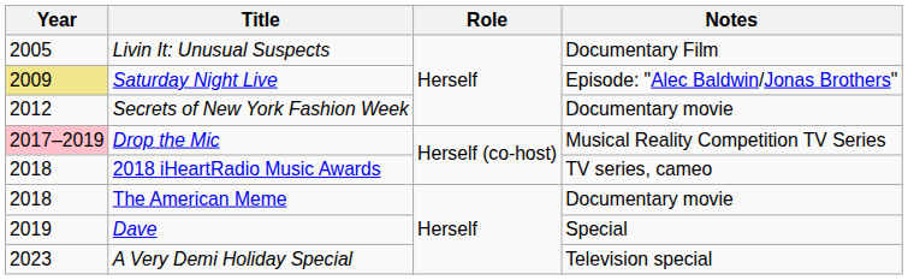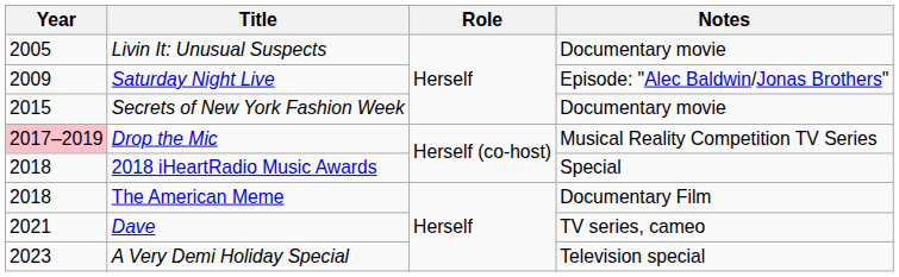Livin It: Unusual Suspects | Notes: Documentary Film -> Documentary movie
Saturday Night Live | Year: khaki background -> no background
Secrets of New York Fashion Week | Year: 2012 -> 2015
2018 iHeartRadio Music Awards | Notes: TV series, cameo -> Special
The American Meme | Notes: Documentary movie -> Documentary Film
Dave | Year: 2019 -> 2021
Dave | Notes: Special -> TV series, cameo
